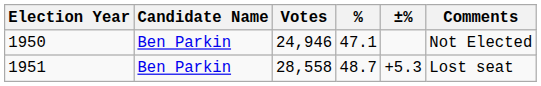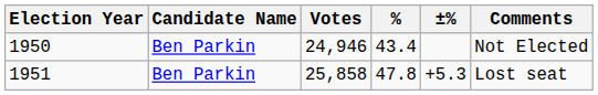1950 | %: 47.1 -> 43.4
1951 | Votes: 28,558 -> 25,858
1951 | %: 48.7 -> 47.8
